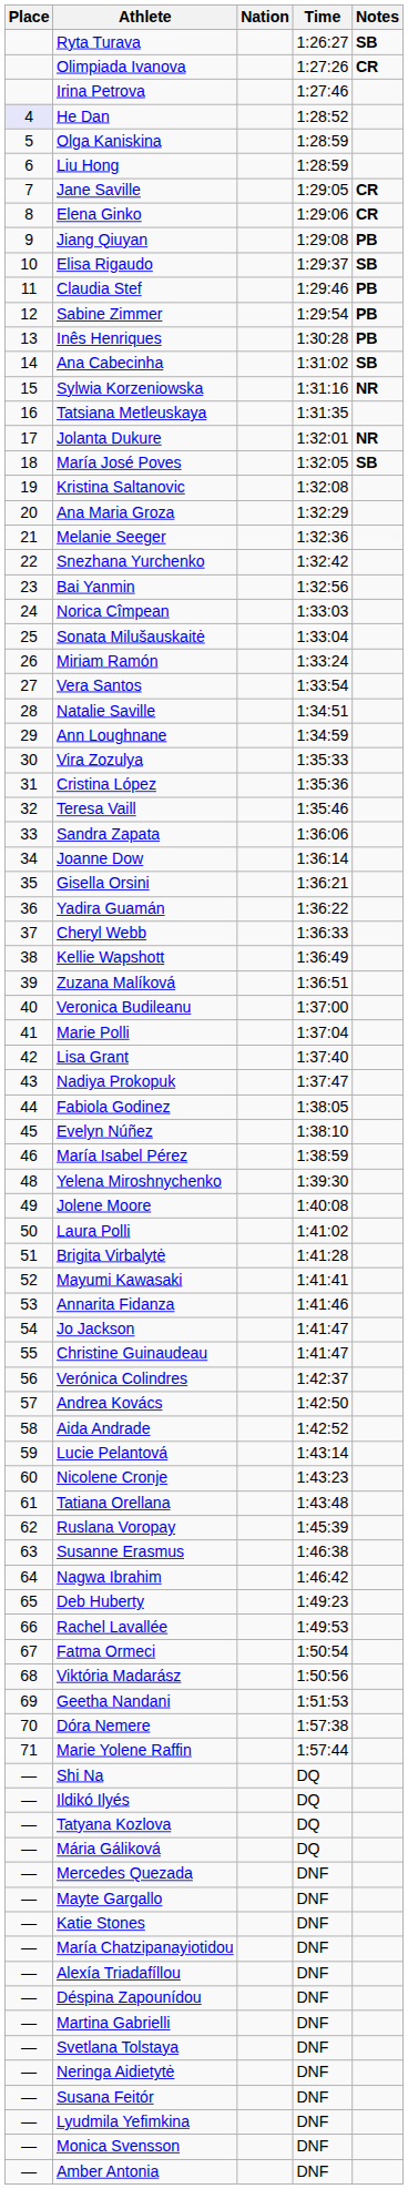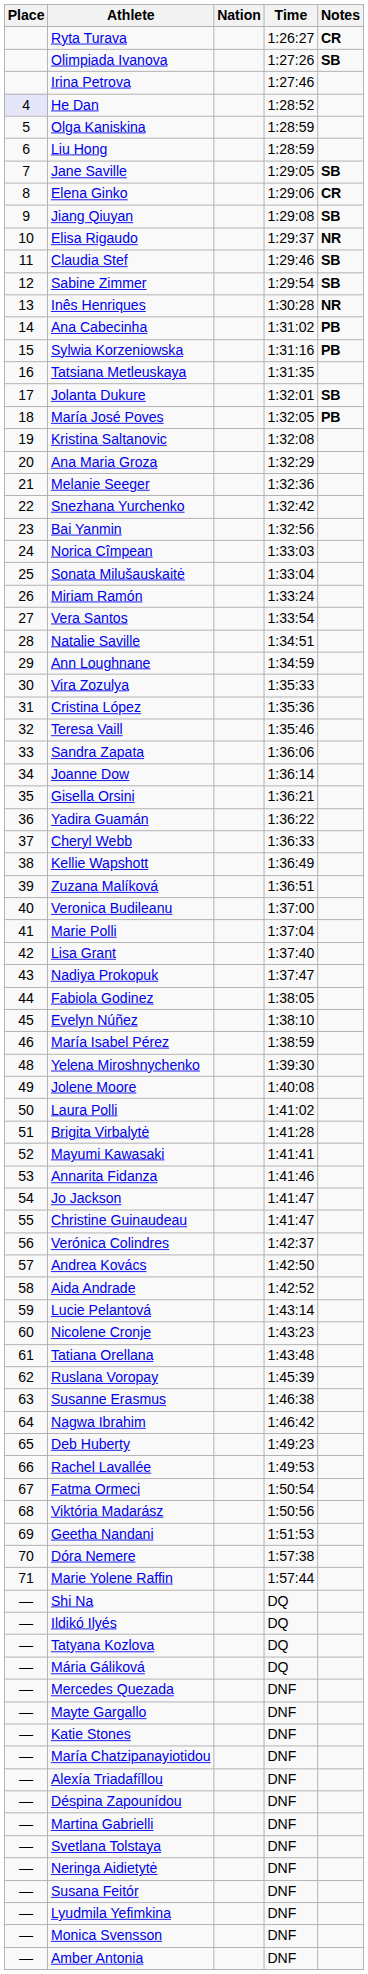Ryta Turava | Notes: SB -> CR
Olimpiada Ivanova | Notes: CR -> SB
Jane Saville | Notes: CR -> SB
Jiang Qiuyan | Notes: PB -> SB
Elisa Rigaudo | Notes: SB -> NR
Claudia Stef | Notes: PB -> SB
Sabine Zimmer | Notes: PB -> SB
Inês Henriques | Notes: PB -> NR
Ana Cabecinha | Notes: SB -> PB
Sylwia Korzeniowska | Notes: NR -> PB
Jolanta Dukure | Notes: NR -> SB
María José Poves | Notes: SB -> PB
